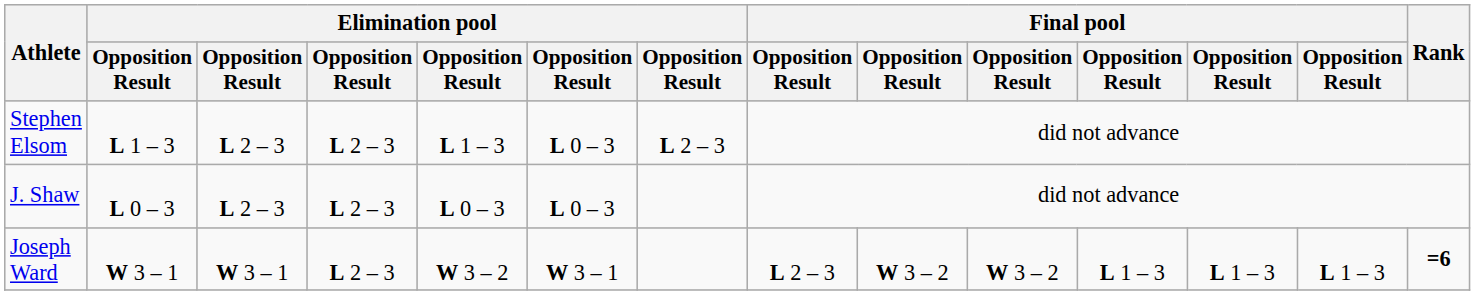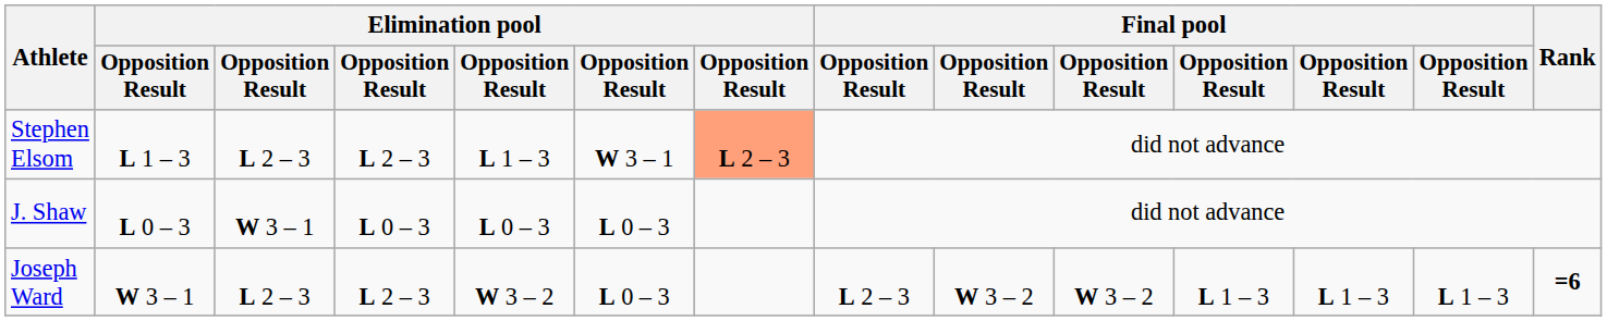Stephen Elsom | column 6: L 0 – 3 -> W 3 – 1
Stephen Elsom | column 7: no background -> lightsalmon background
J. Shaw | column 3: L 2 – 3 -> W 3 – 1
J. Shaw | column 4: L 2 – 3 -> L 0 – 3
Joseph Ward | column 3: W 3 – 1 -> L 2 – 3
Joseph Ward | column 6: W 3 – 1 -> L 0 – 3
